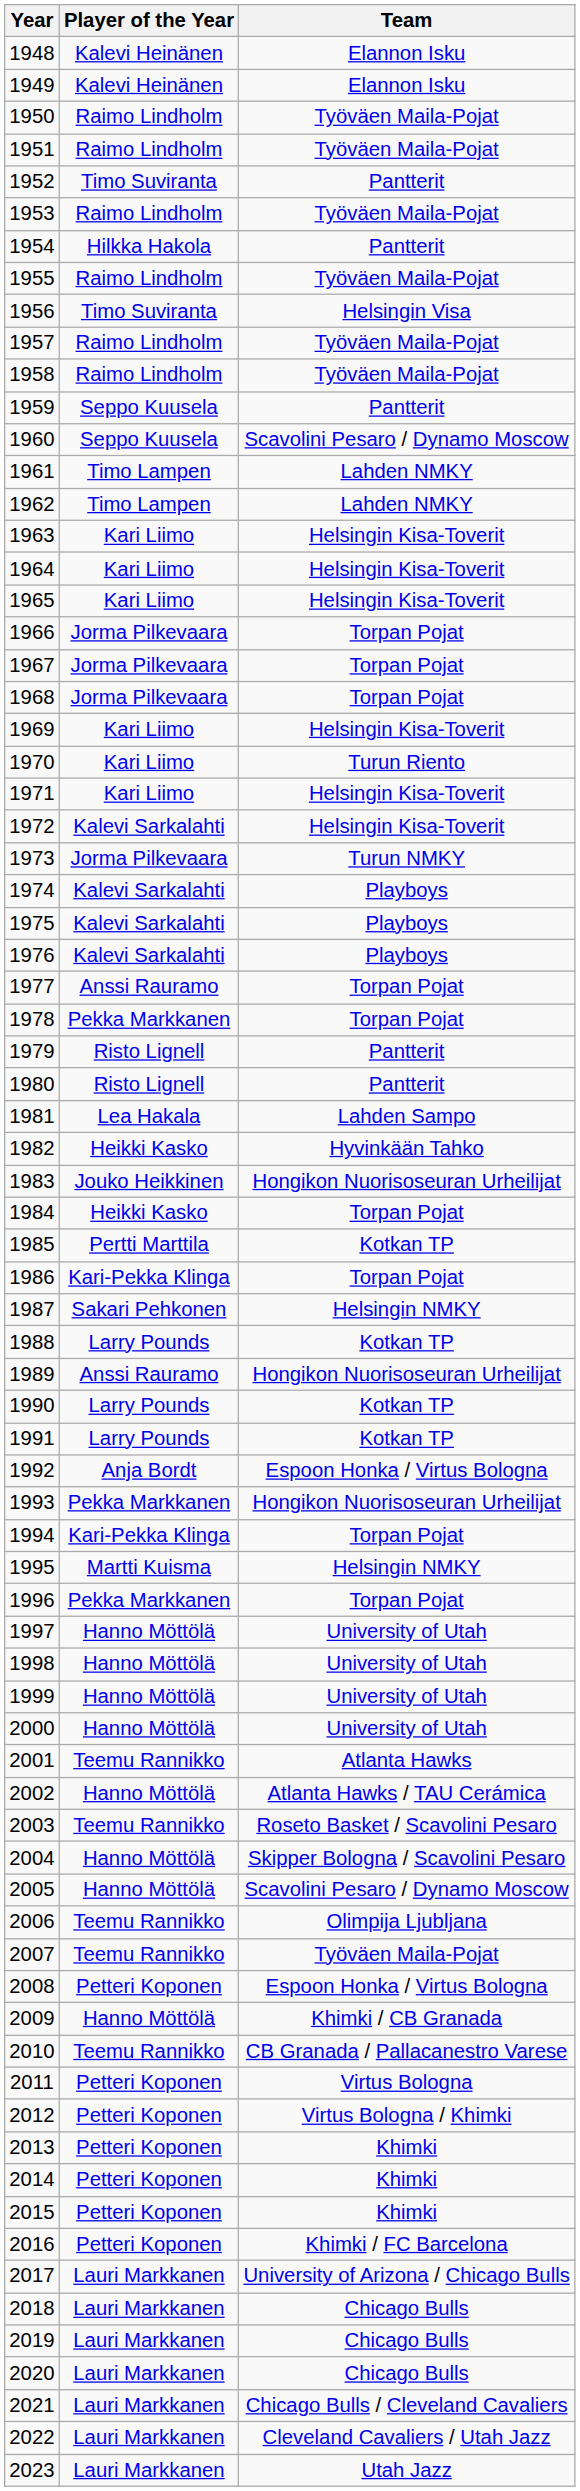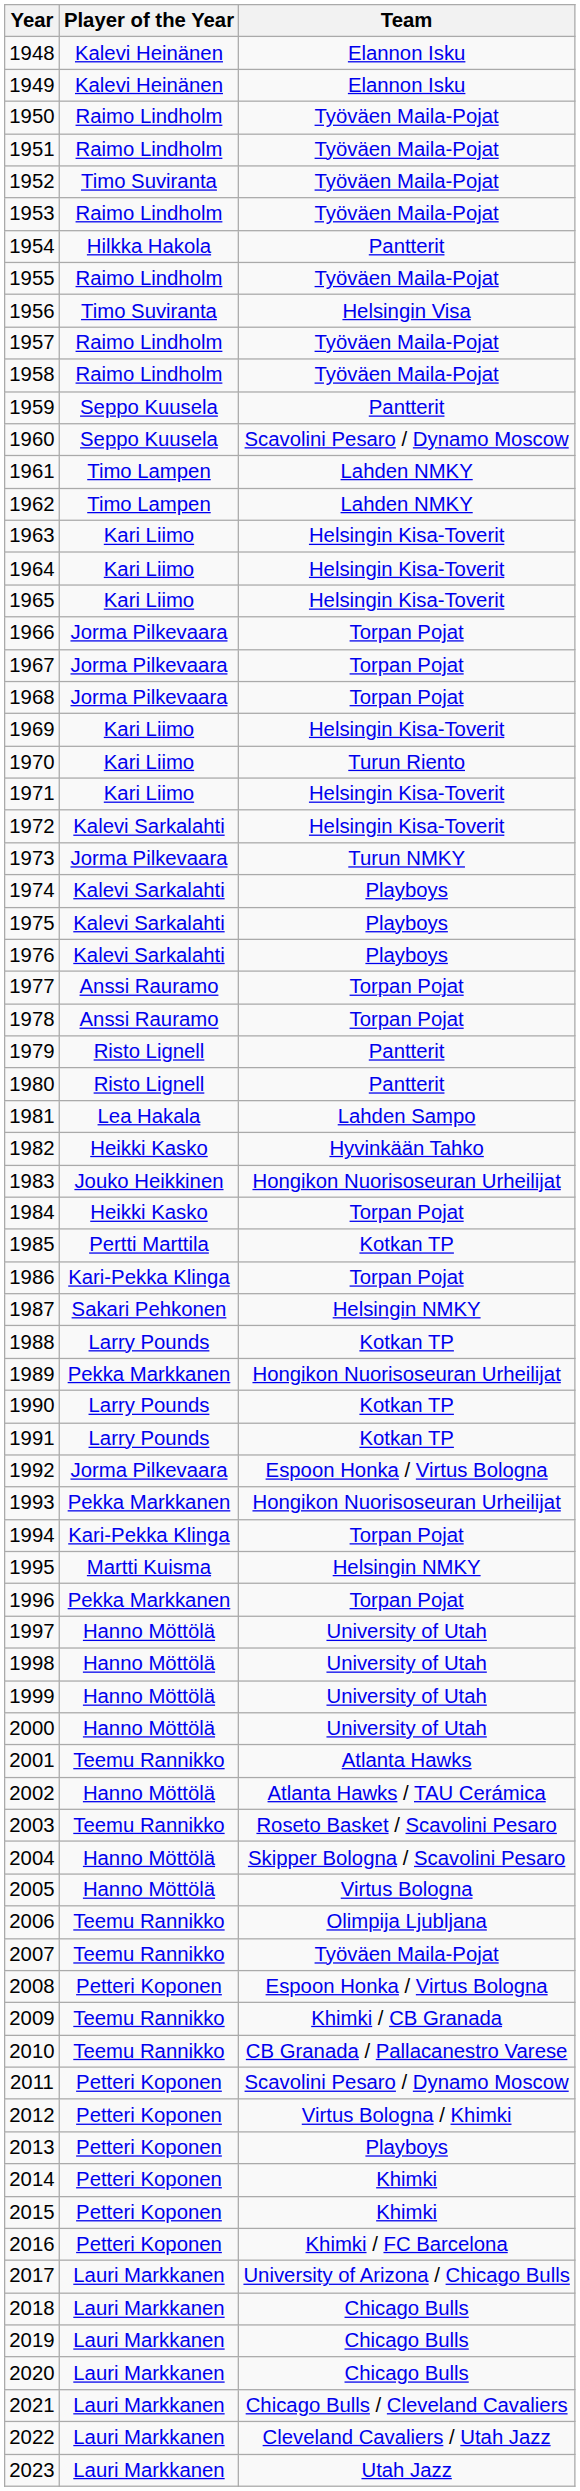1952 | Team: Pantterit -> Työväen Maila-Pojat
1978 | Player of the Year: Pekka Markkanen -> Anssi Rauramo
1989 | Player of the Year: Anssi Rauramo -> Pekka Markkanen
1992 | Player of the Year: Anja Bordt -> Jorma Pilkevaara
2005 | Team: Scavolini Pesaro / Dynamo Moscow -> Virtus Bologna
2009 | Player of the Year: Hanno Möttölä -> Teemu Rannikko
2011 | Team: Virtus Bologna -> Scavolini Pesaro / Dynamo Moscow
2013 | Team: Khimki -> Playboys
